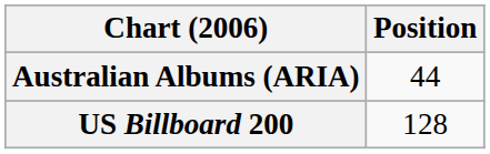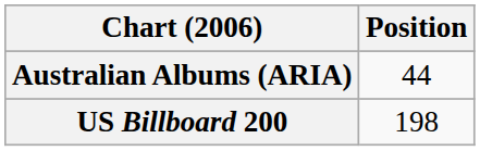US Billboard 200 | Position: 128 -> 198
